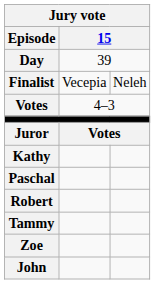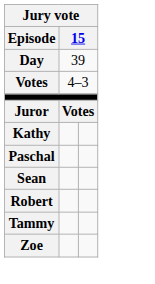- row: Finalist | Vecepia | Neleh
+ row: Sean
- row: John
